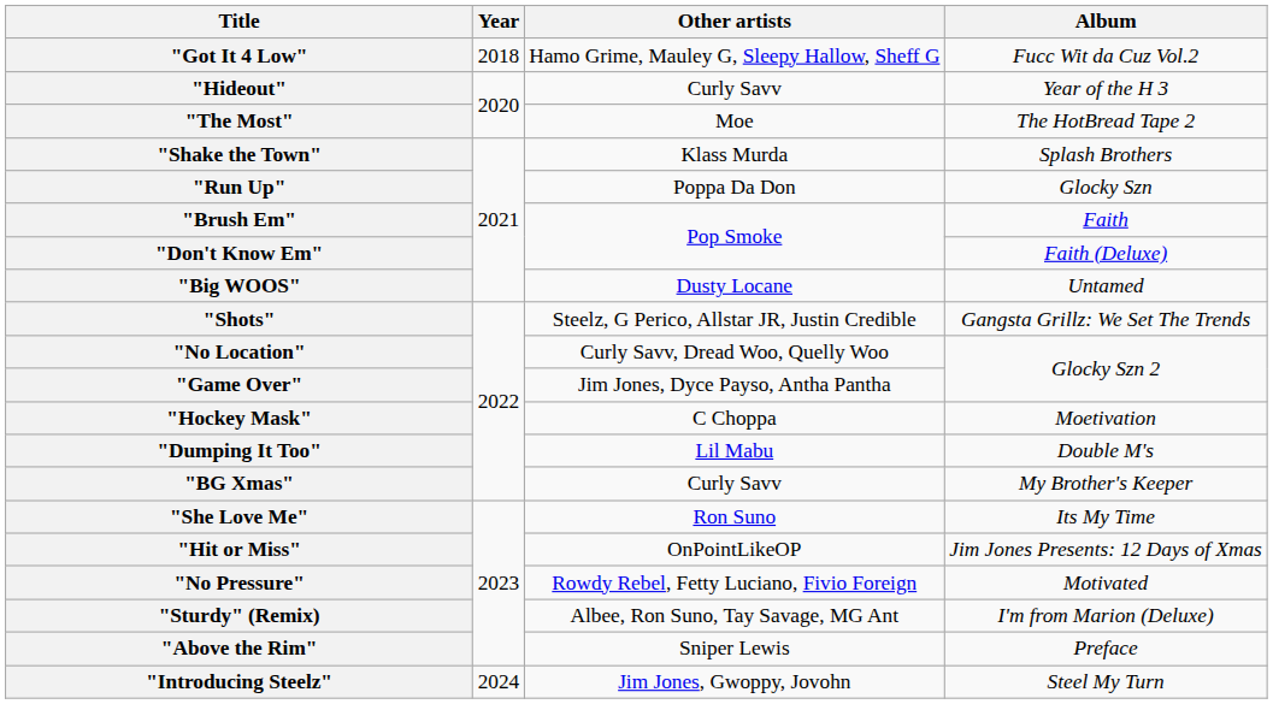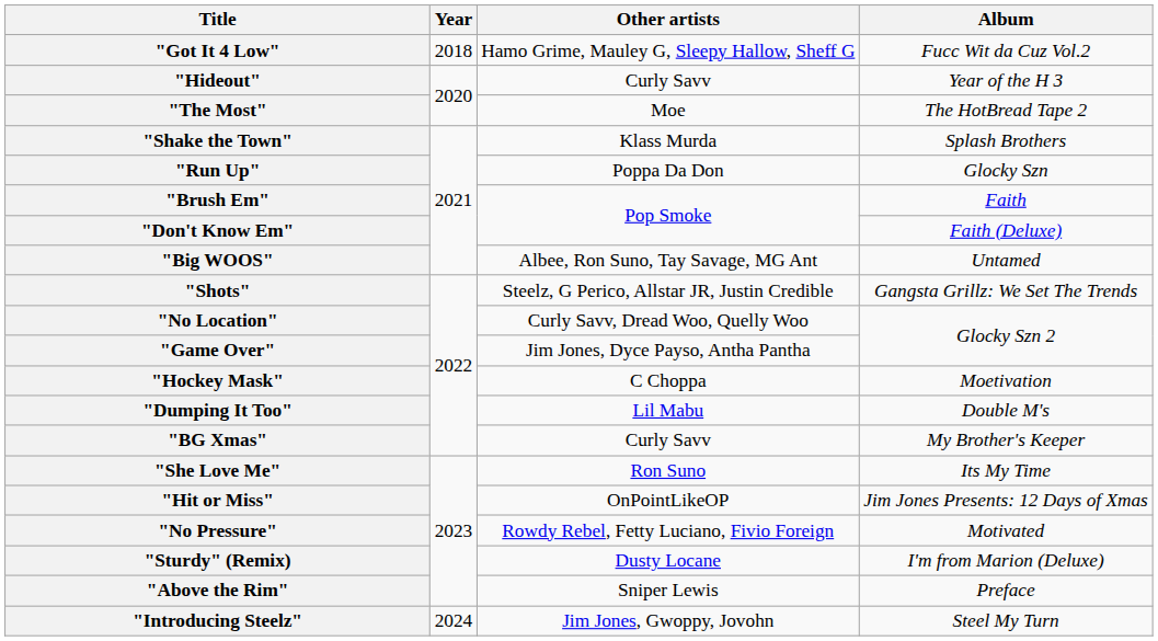"Big WOOS" | Other artists: Dusty Locane -> Albee, Ron Suno, Tay Savage, MG Ant
"Sturdy" (Remix) | Other artists: Albee, Ron Suno, Tay Savage, MG Ant -> Dusty Locane
